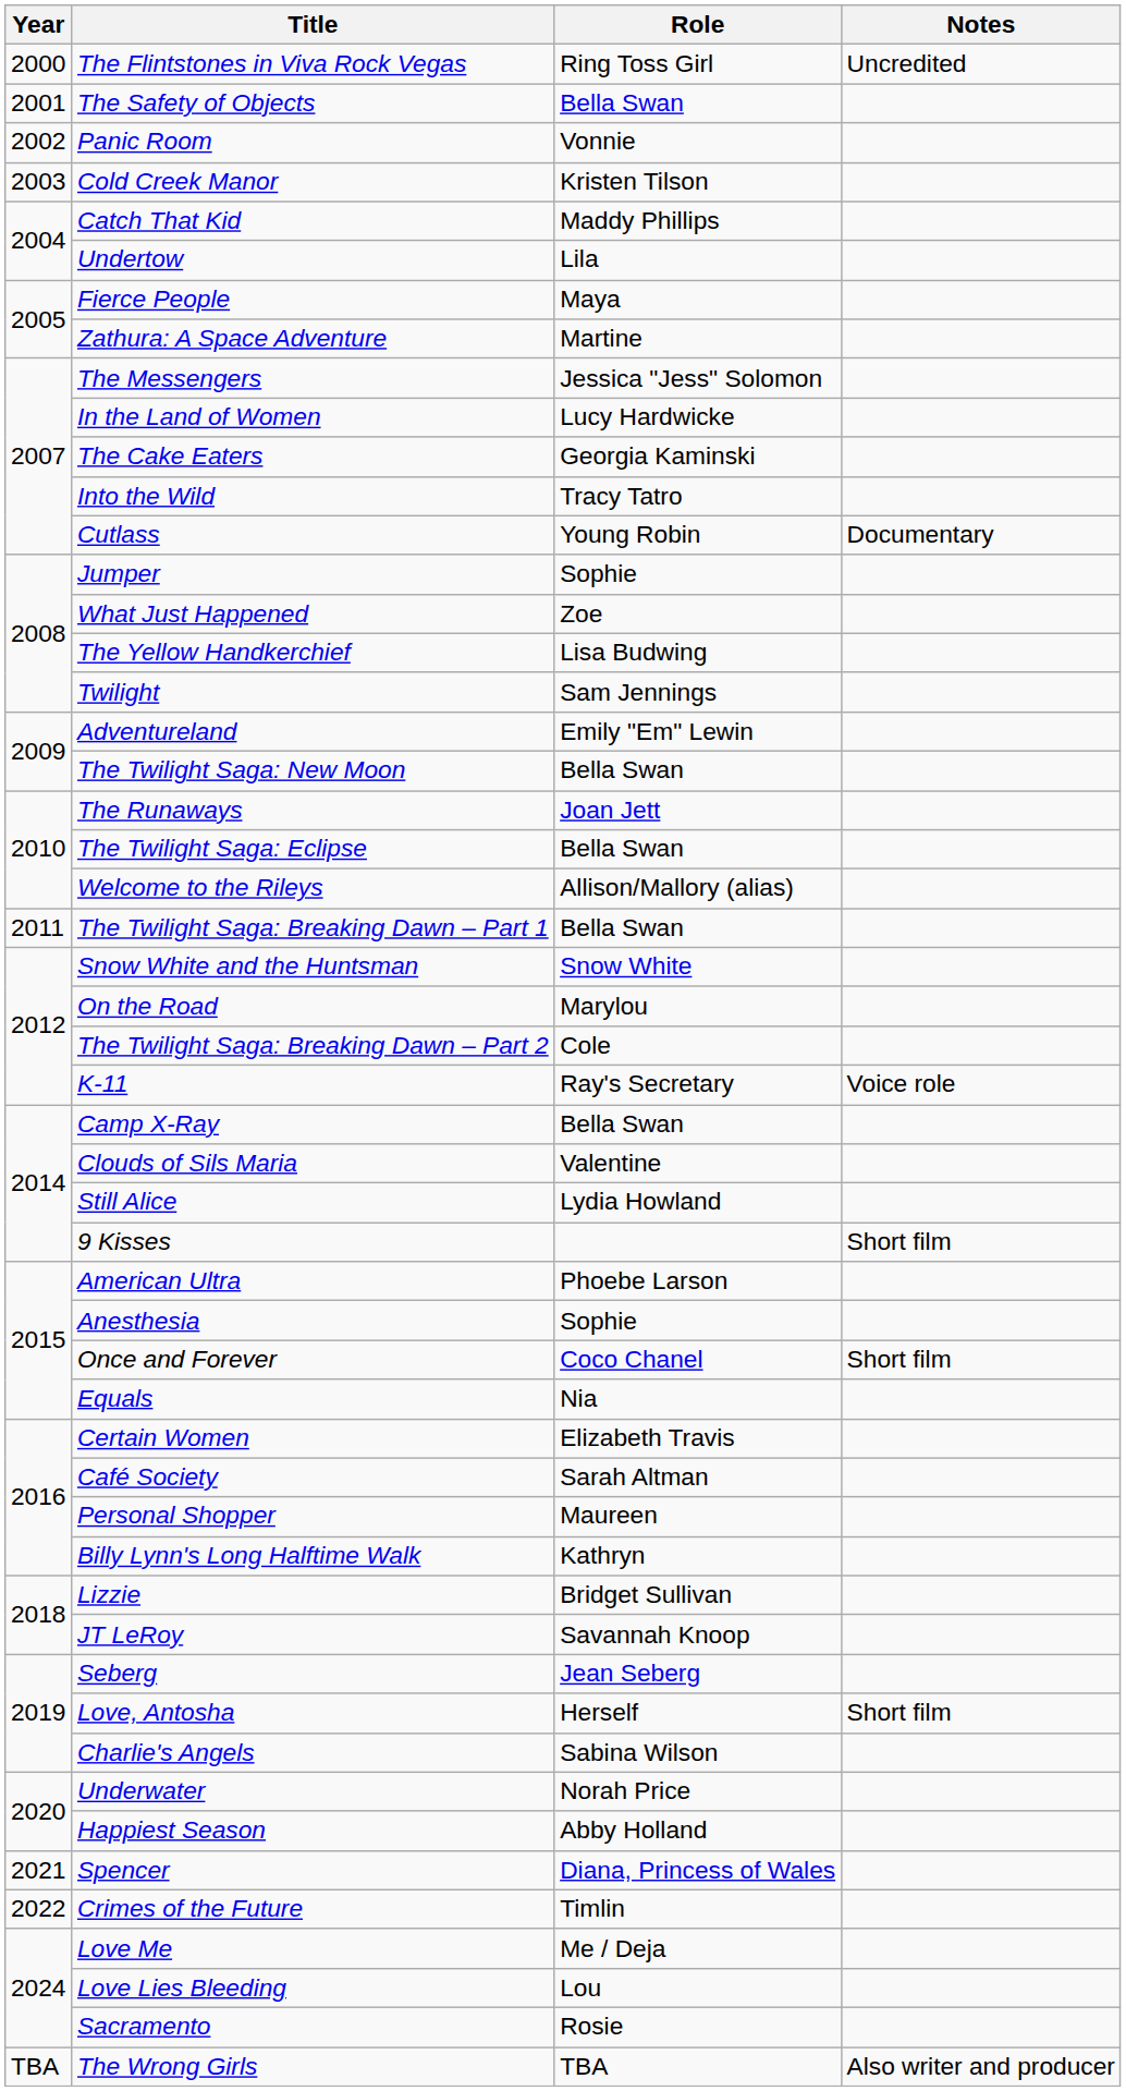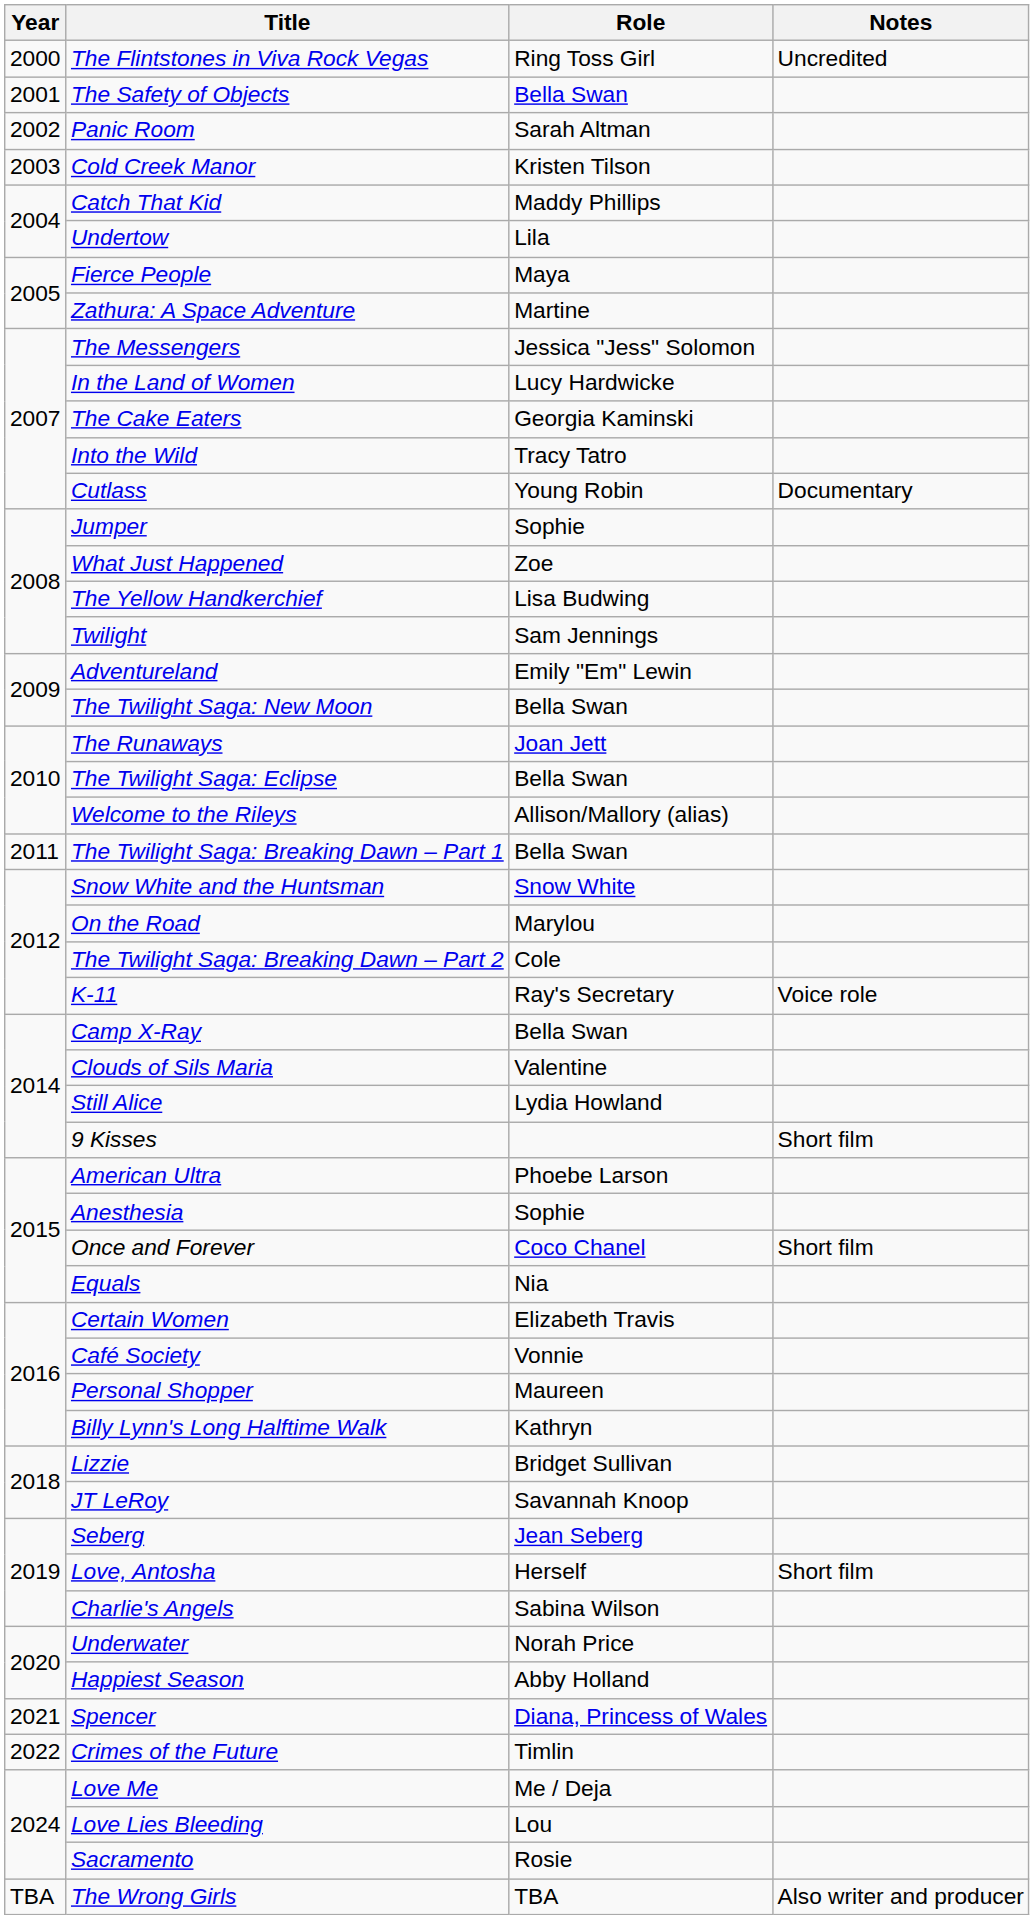Panic Room | Role: Vonnie -> Sarah Altman
Café Society | Role: Sarah Altman -> Vonnie
